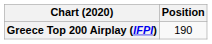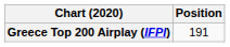Greece Top 200 Airplay (IFPI) | Position: 190 -> 191
